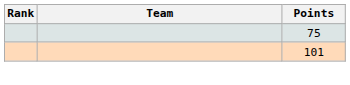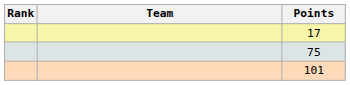+ row: 17
